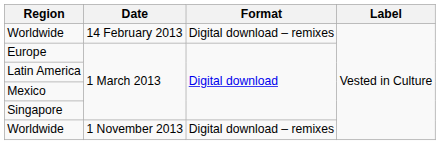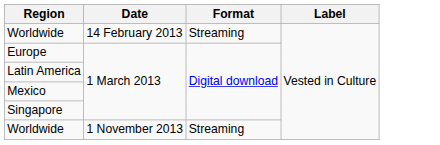Worldwide / 14 February 2013 | Format: Digital download – remixes -> Streaming
Worldwide / 1 November 2013 | Format: Digital download – remixes -> Streaming
